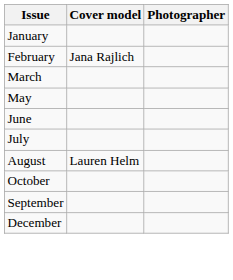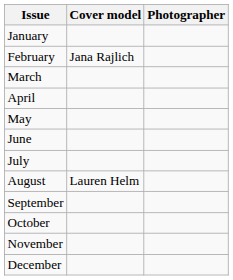+ row: April
rows swapped: September <-> October
+ row: November
